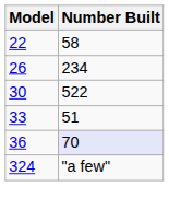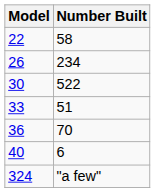36 | Number Built: lavender background -> no background
+ row: 40 | 6
